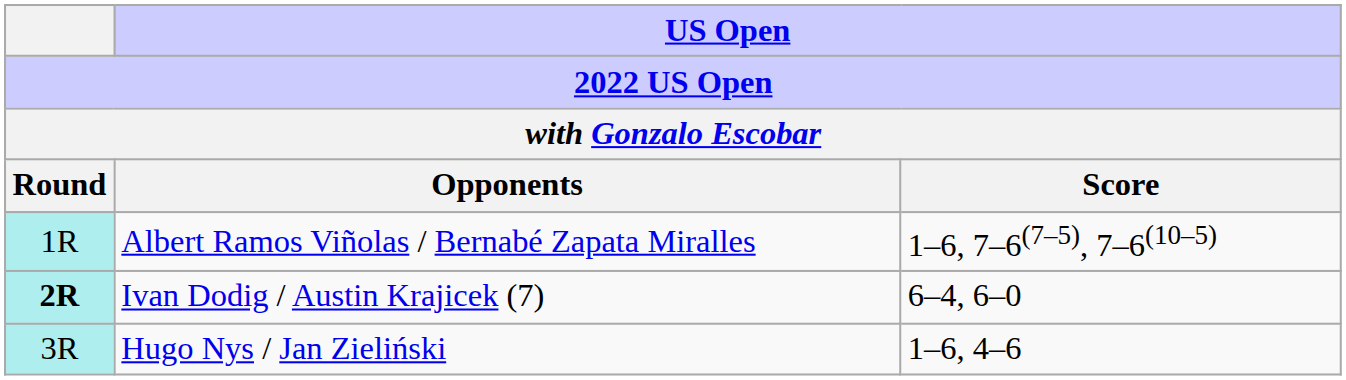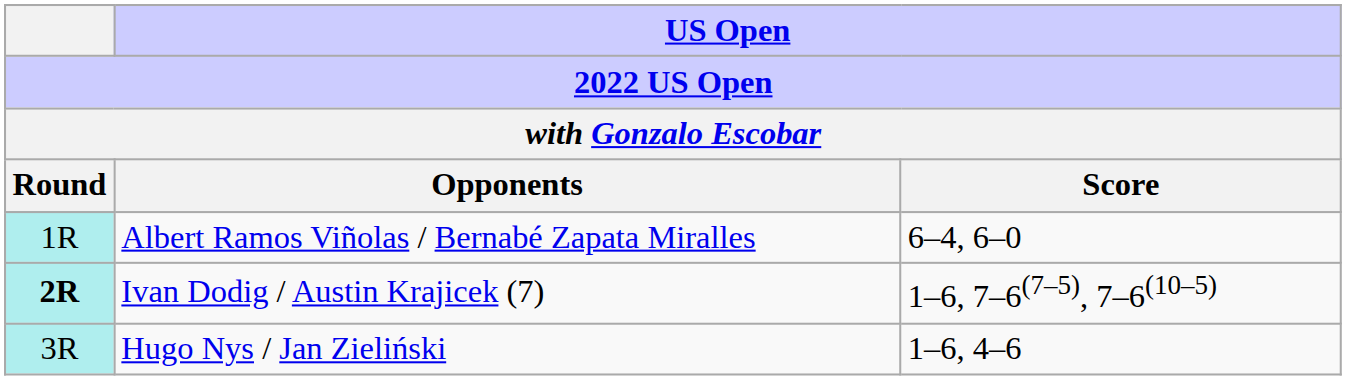Albert Ramos Viñolas / Bernabé Zapata Miralles | US Open / Score: 1–6, 7–6(7–5), 7–6(10–5) -> 6–4, 6–0
Ivan Dodig / Austin Krajicek (7) | US Open / Score: 6–4, 6–0 -> 1–6, 7–6(7–5), 7–6(10–5)
